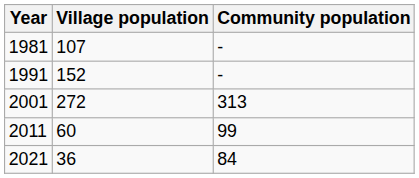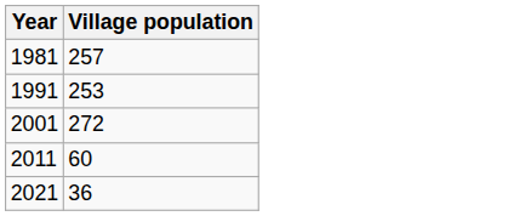- column: Community population | - | - | 313 | 99 | 84
1981 | Village population: 107 -> 257
1991 | Village population: 152 -> 253
